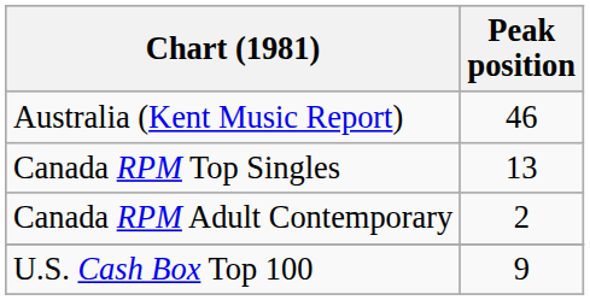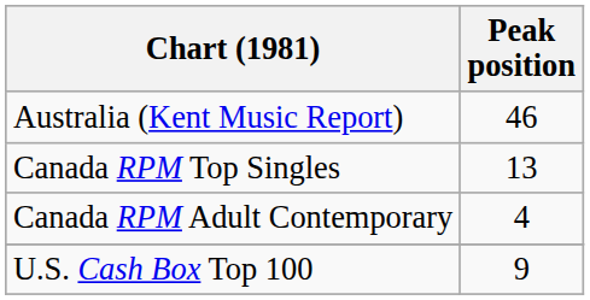Canada RPM Adult Contemporary | Peak position: 2 -> 4
